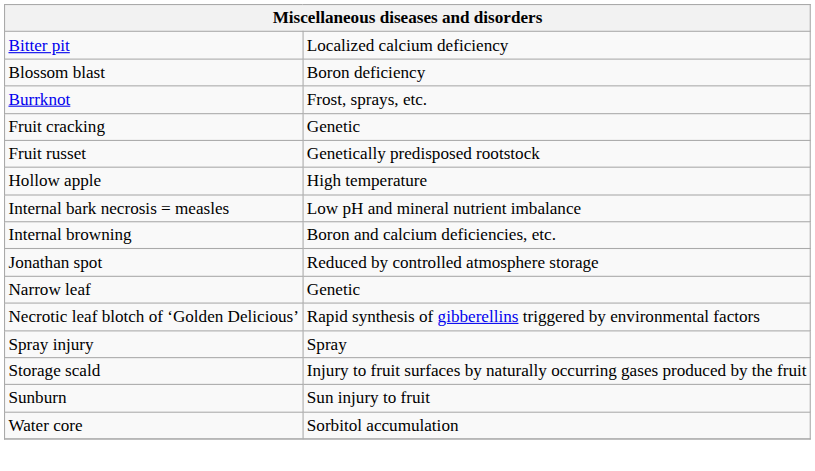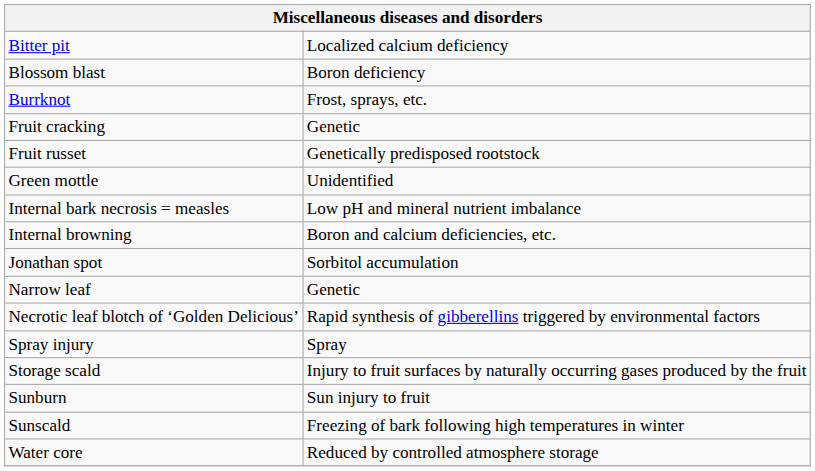+ row: Green mottle | Unidentified
- row: Hollow apple | High temperature
Jonathan spot | column 2: Reduced by controlled atmosphere storage -> Sorbitol accumulation
+ row: Sunscald | Freezing of bark following high temperatures in winter
Water core | column 2: Sorbitol accumulation -> Reduced by controlled atmosphere storage
